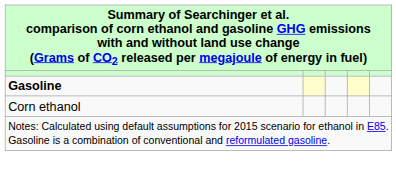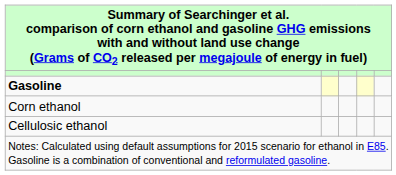+ row: Cellulosic ethanol
